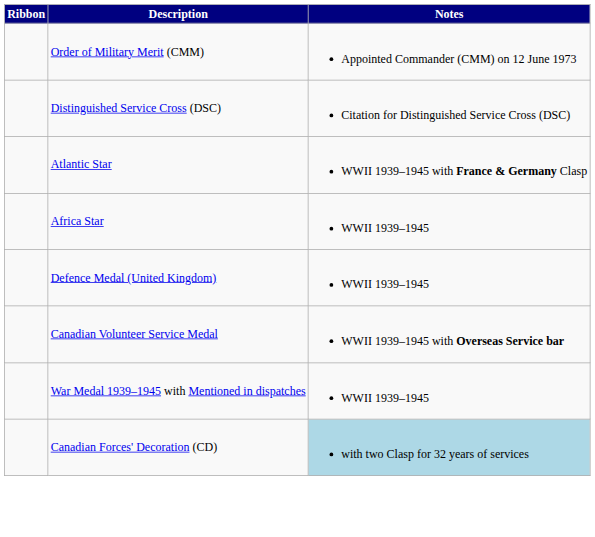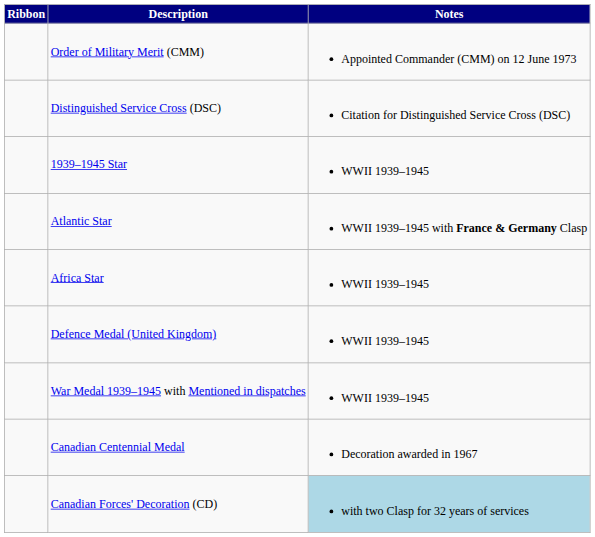+ row: 1939–1945 Star | WWII 1939–1945
- row: Canadian Volunteer Service Medal | WWII 1939–1945 with Overseas Service bar
+ row: Canadian Centennial Medal | Decoration awarded in 1967
